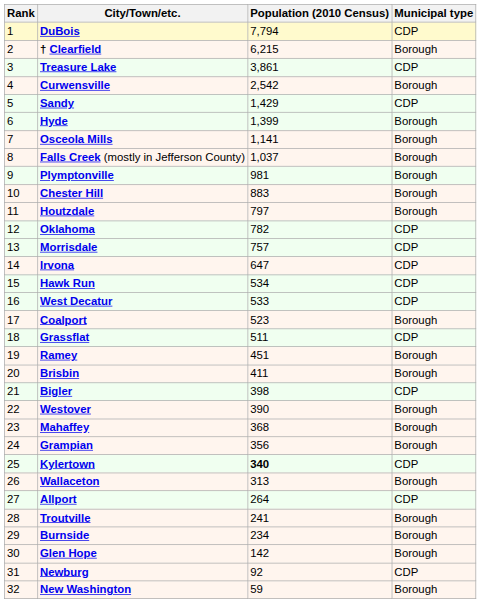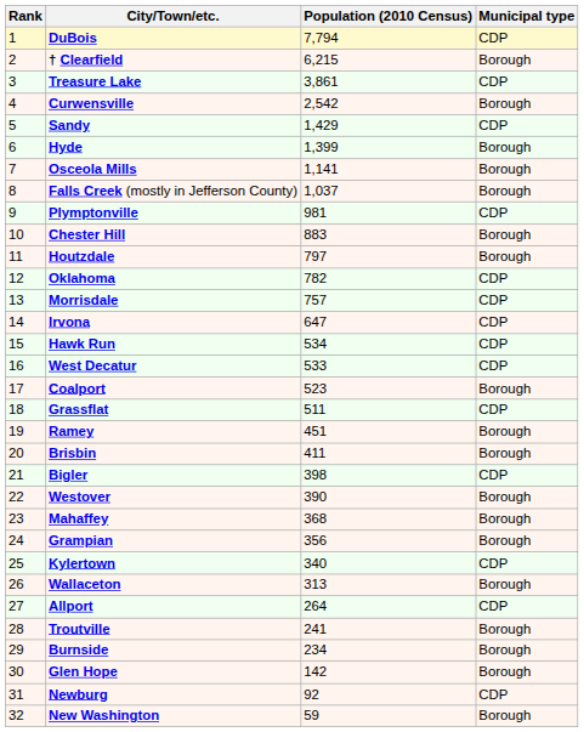Plymptonville | Municipal type: Borough -> CDP
Kylertown | Population (2010 Census): bold -> normal
